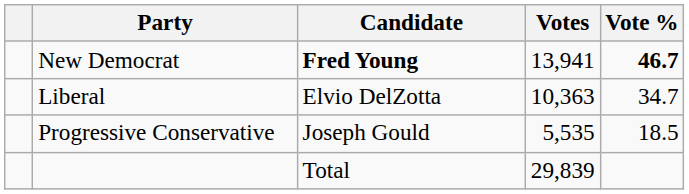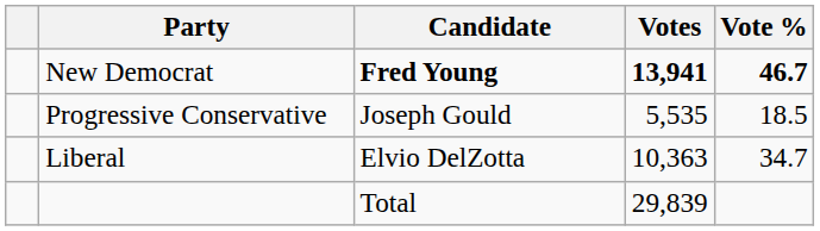New Democrat | Votes: normal -> bold
rows swapped: Liberal <-> Progressive Conservative
